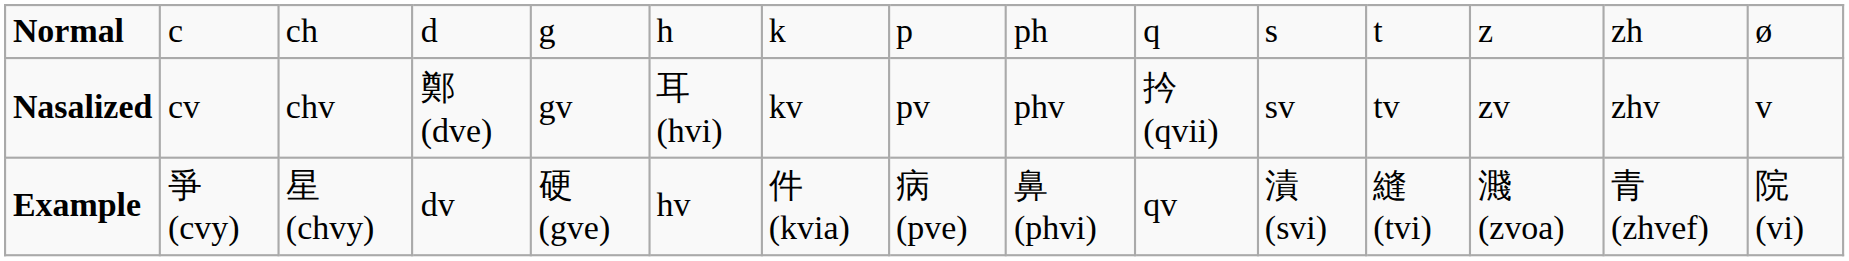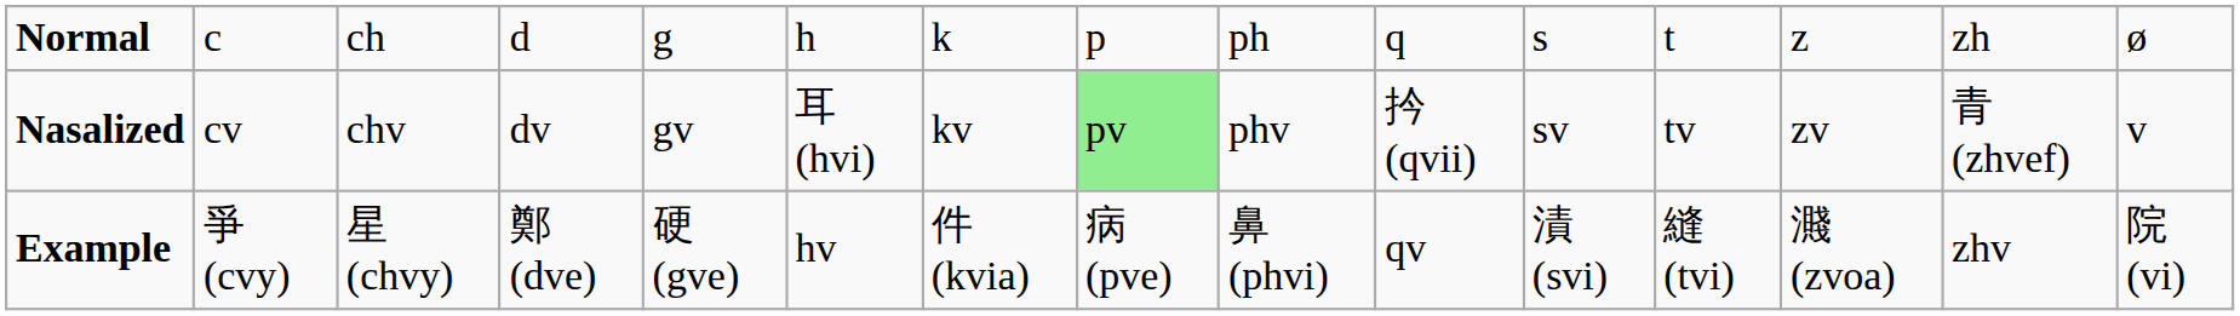Nasalized | column 4: 鄭(dve) -> dv
Nasalized | column 8: no background -> lightgreen background
Nasalized | column 14: zhv -> 青(zhvef)
Example | column 4: dv -> 鄭(dve)
Example | column 14: 青(zhvef) -> zhv
